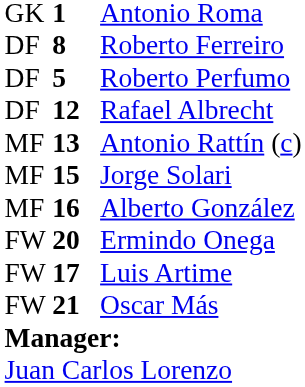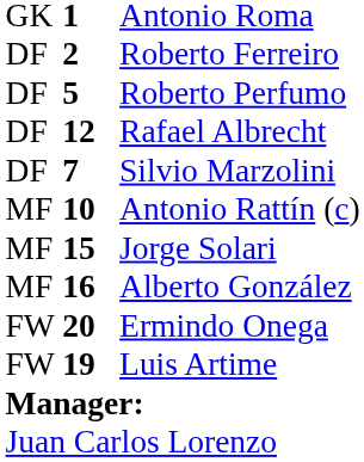Roberto Ferreiro | column 2: 8 -> 2
+ row: DF | 7 | Silvio Marzolini
Antonio Rattín (c) | column 2: 13 -> 10
Luis Artime | column 2: 17 -> 19
- row: FW | 21 | Oscar Más
